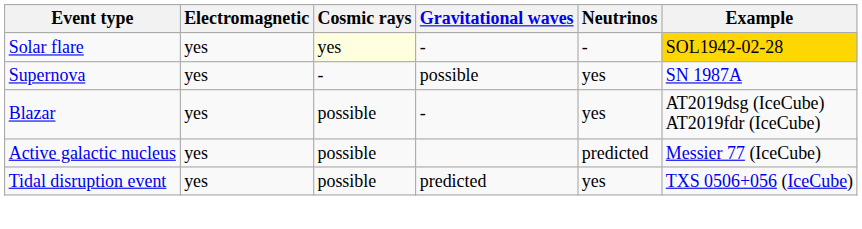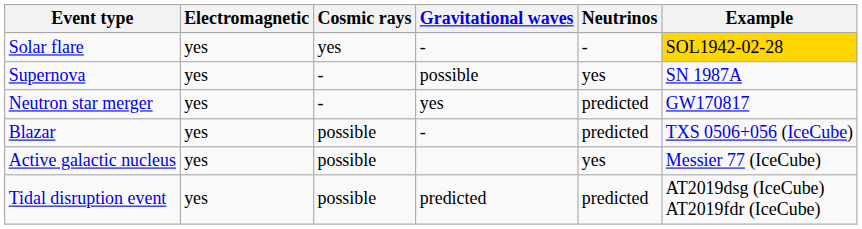Solar flare | Cosmic rays: lightyellow background -> no background
+ row: Neutron star merger | yes | - | yes | predicted | GW170817
Blazar | Neutrinos: yes -> predicted
Blazar | Example: AT2019dsg (IceCube) AT2019fdr (IceCube) -> TXS 0506+056 (IceCube)
Active galactic nucleus | Neutrinos: predicted -> yes
Tidal disruption event | Neutrinos: yes -> predicted
Tidal disruption event | Example: TXS 0506+056 (IceCube) -> AT2019dsg (IceCube) AT2019fdr (IceCube)
